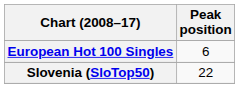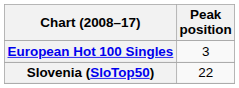European Hot 100 Singles | Peak position: 6 -> 3
